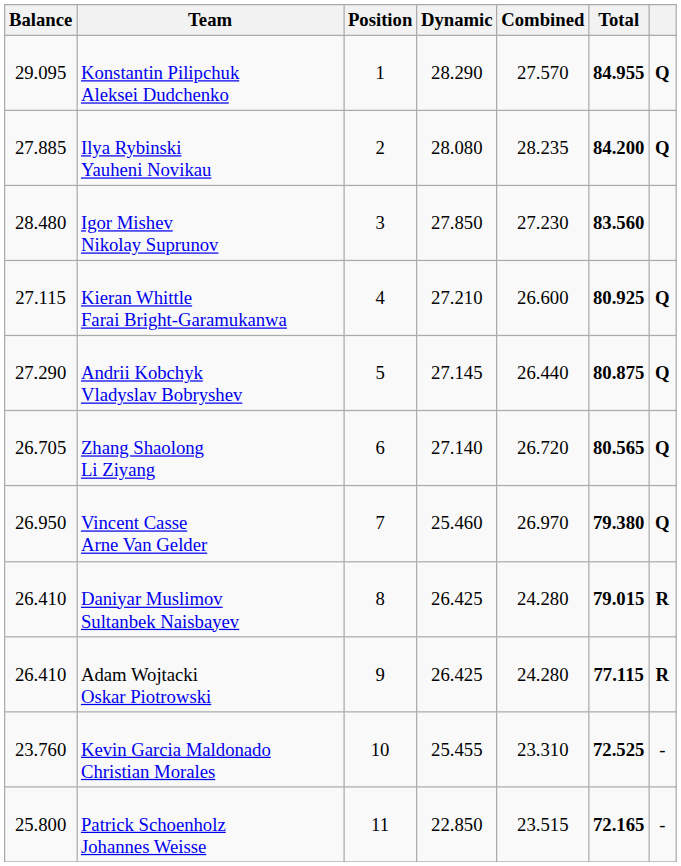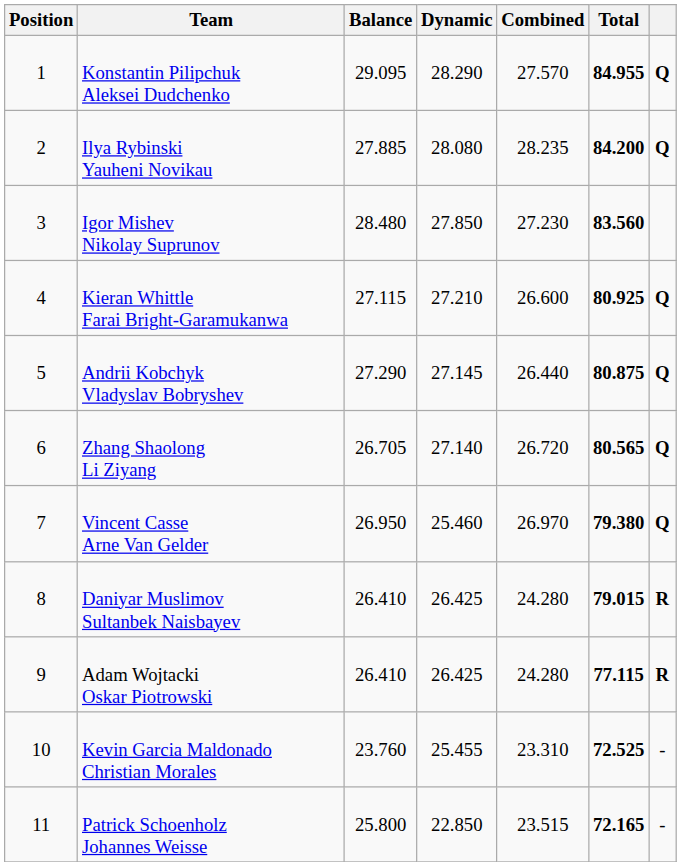columns swapped: Position <-> Balance
